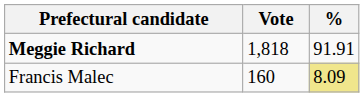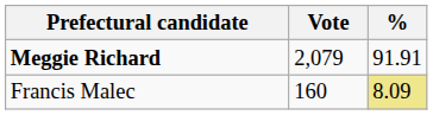Meggie Richard | Vote: 1,818 -> 2,079
